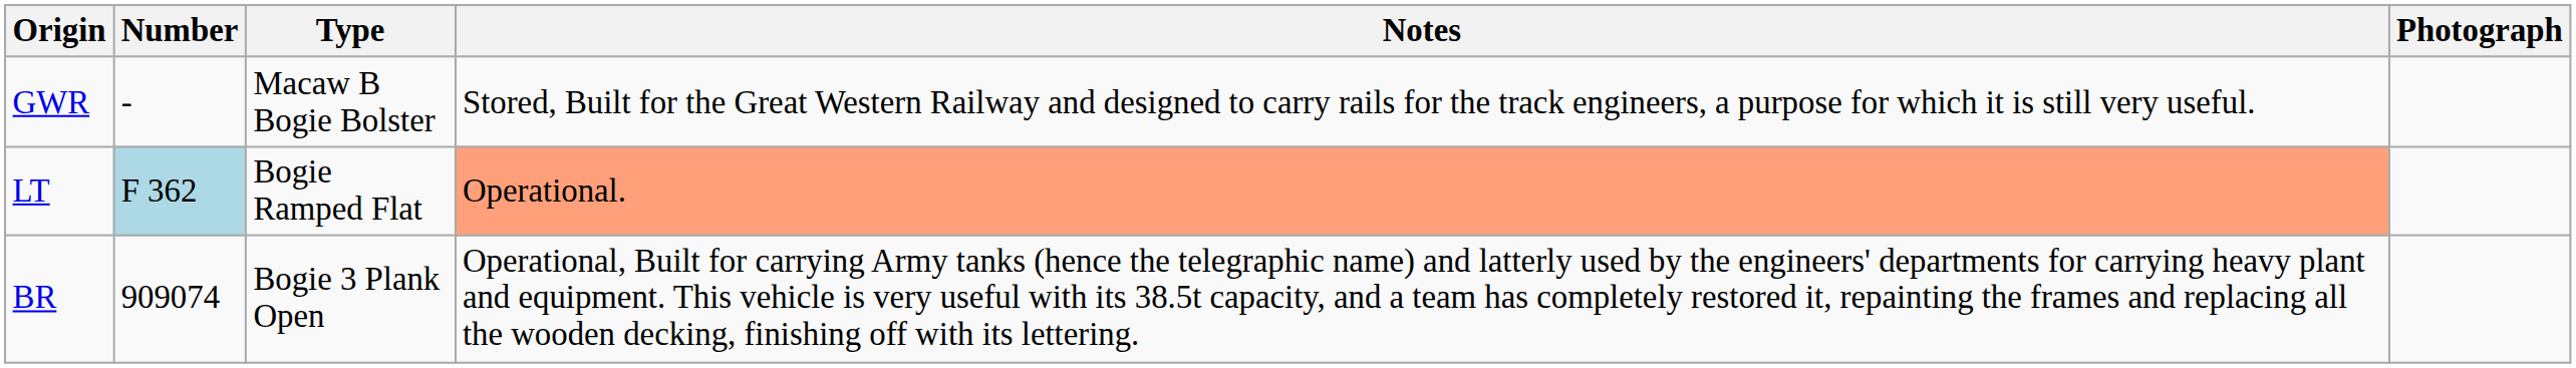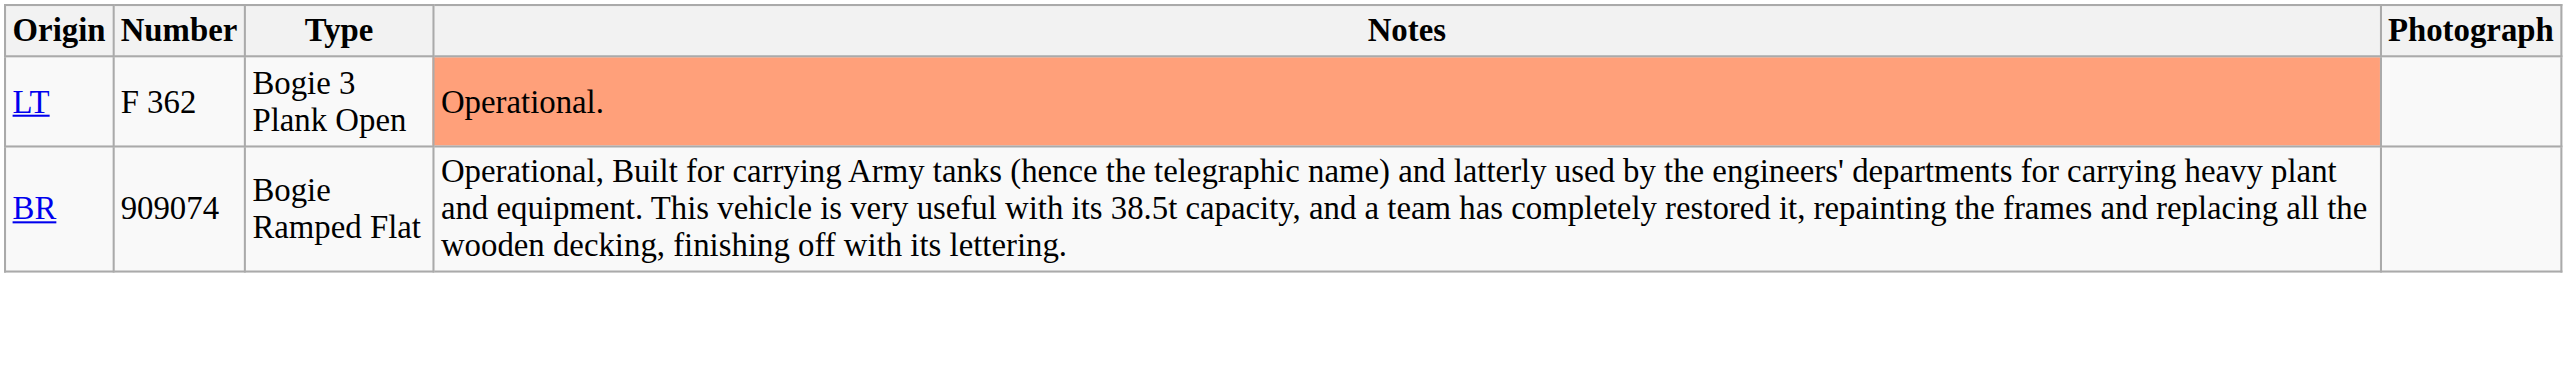- row: GWR | - | Macaw B Bogie Bolster | Stored, Built for the Great Western Railway and designed to carry rails for the track engineers, a purpose for which it is still very useful.
LT | Number: lightblue background -> no background
LT | Type: Bogie Ramped Flat -> Bogie 3 Plank Open
BR | Type: Bogie 3 Plank Open -> Bogie Ramped Flat
